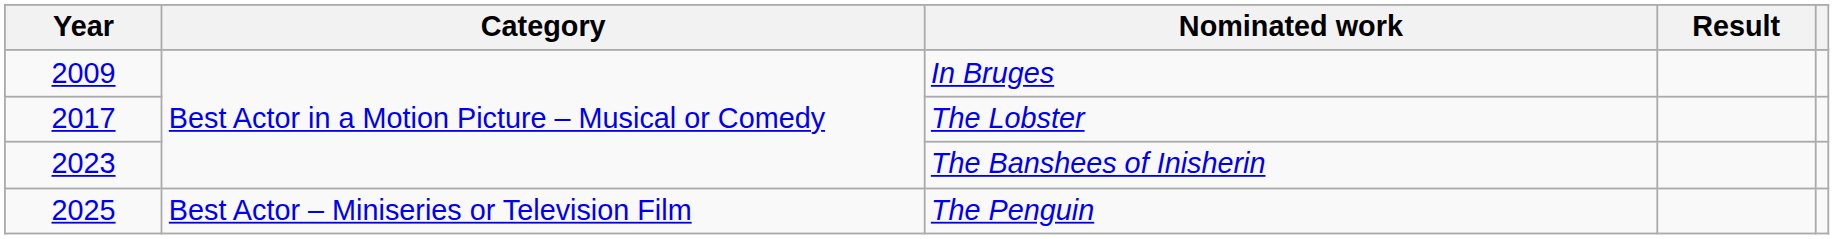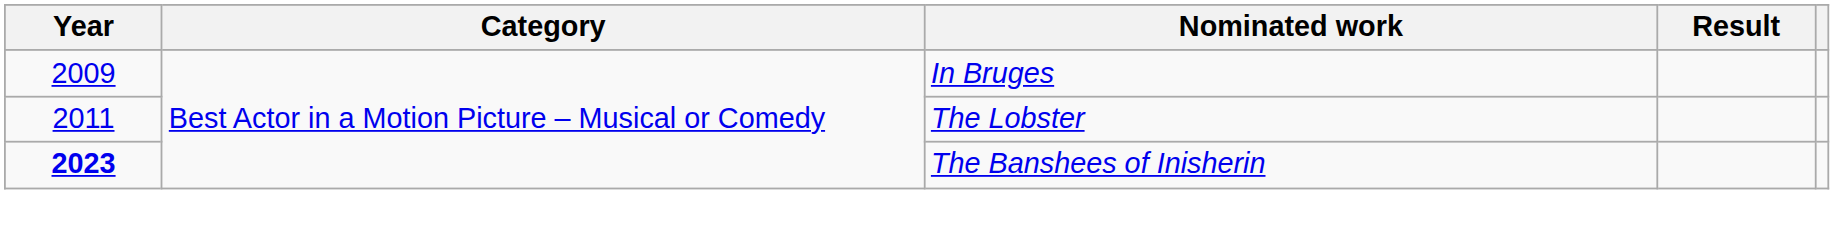The Lobster | Year: 2017 -> 2011
The Banshees of Inisherin | Year: normal -> bold
- row: 2025 | Best Actor – Miniseries or Television Film | The Penguin
